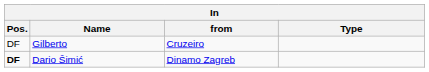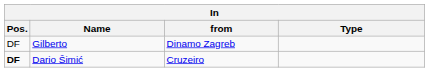Gilberto | from: Cruzeiro -> Dinamo Zagreb
Dario Šimić | from: Dinamo Zagreb -> Cruzeiro
